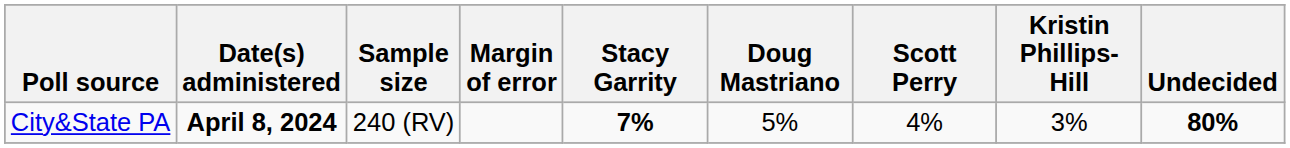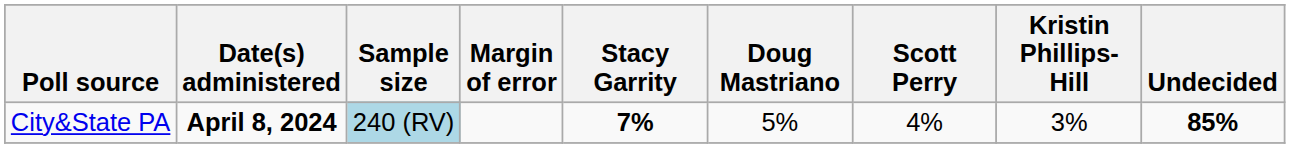City&State PA | Sample size: no background -> lightblue background
City&State PA | Undecided: 80% -> 85%
